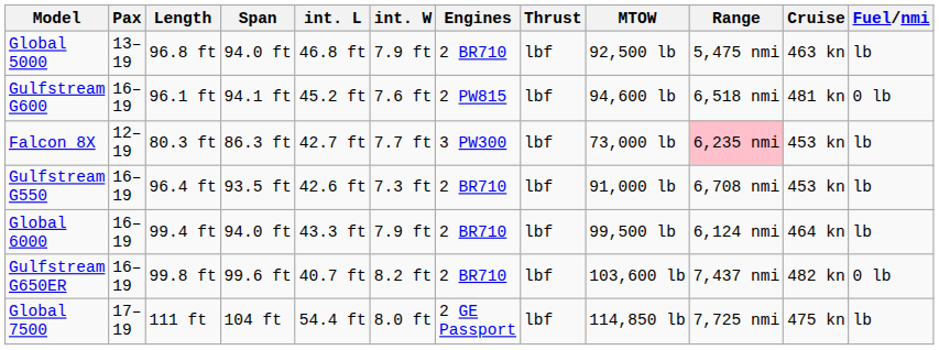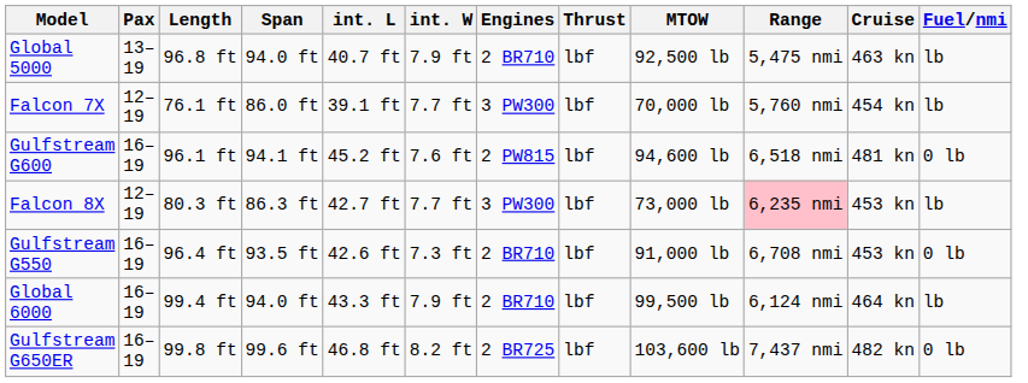Global 5000 | int. L: 46.8 ft -> 40.7 ft
+ row: Falcon 7X | 12–19 | 76.1 ft | 86.0 ft | 39.1 ft | 7.7 ft | 3 PW300 | lbf | 70,000 lb | 5,760 nmi | 454 kn | lb
Gulfstream G550 | Fuel/nmi: lb -> 0 lb
Gulfstream G650ER | int. L: 40.7 ft -> 46.8 ft
Gulfstream G650ER | Engines: 2 BR710 -> 2 BR725
- row: Global 7500 | 17–19 | 111 ft | 104 ft | 54.4 ft | 8.0 ft | 2 GE Passport | lbf | 114,850 lb | 7,725 nmi | 475 kn | lb
